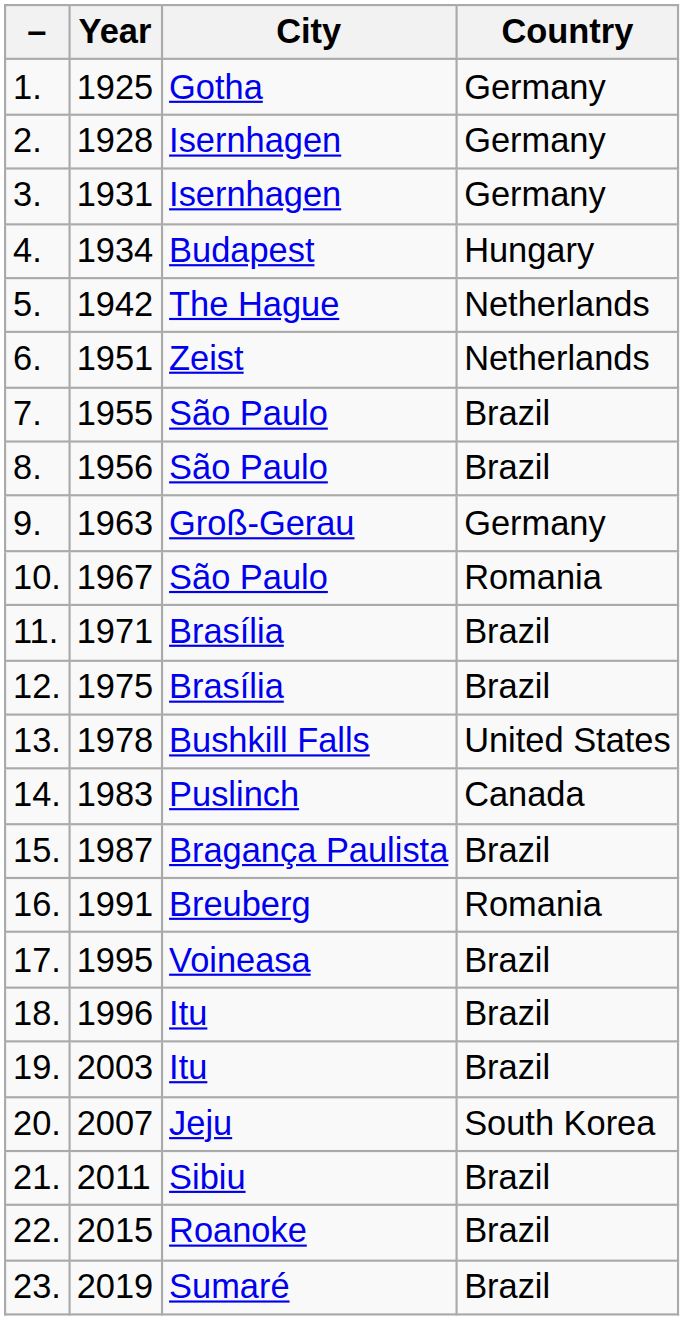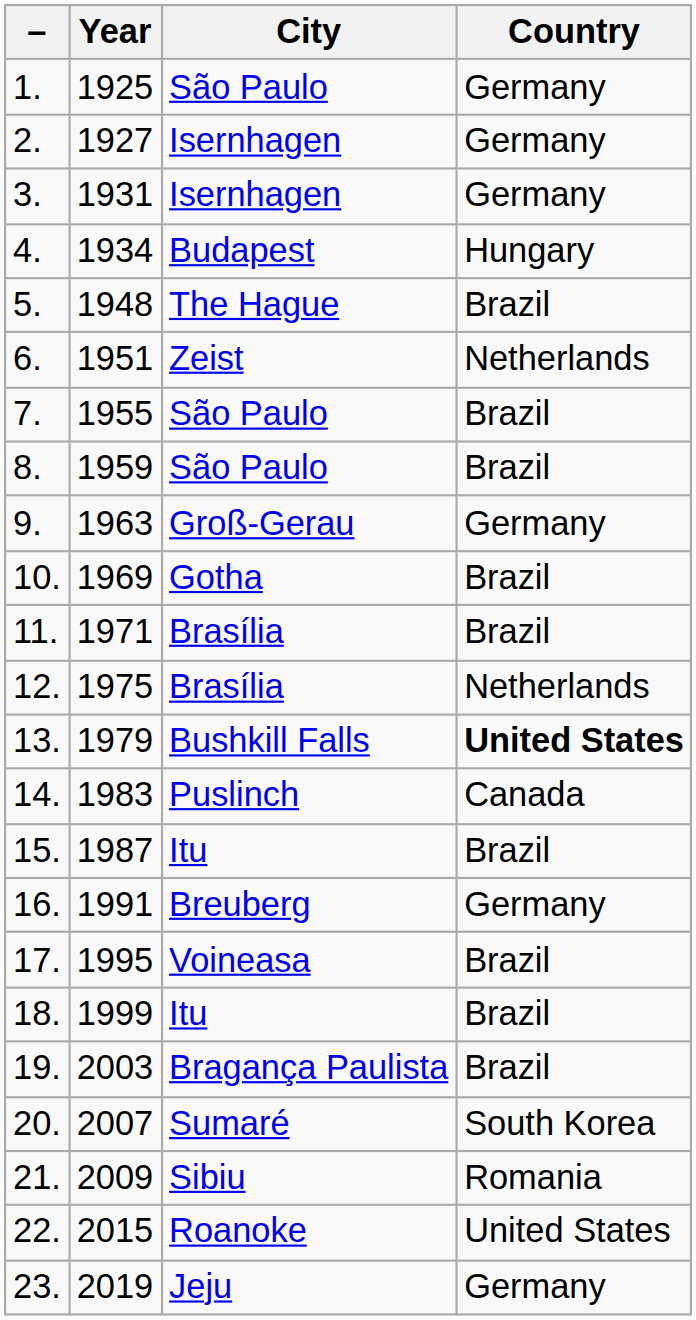1. | City: Gotha -> São Paulo
2. | Year: 1928 -> 1927
5. | Year: 1942 -> 1948
5. | Country: Netherlands -> Brazil
8. | Year: 1956 -> 1959
10. | Year: 1967 -> 1969
10. | City: São Paulo -> Gotha
10. | Country: Romania -> Brazil
12. | Country: Brazil -> Netherlands
13. | Year: 1978 -> 1979
13. | Country: normal -> bold
15. | City: Bragança Paulista -> Itu
16. | Country: Romania -> Germany
18. | Year: 1996 -> 1999
19. | City: Itu -> Bragança Paulista
20. | City: Jeju -> Sumaré
21. | Year: 2011 -> 2009
21. | Country: Brazil -> Romania
22. | Country: Brazil -> United States
23. | City: Sumaré -> Jeju
23. | Country: Brazil -> Germany
